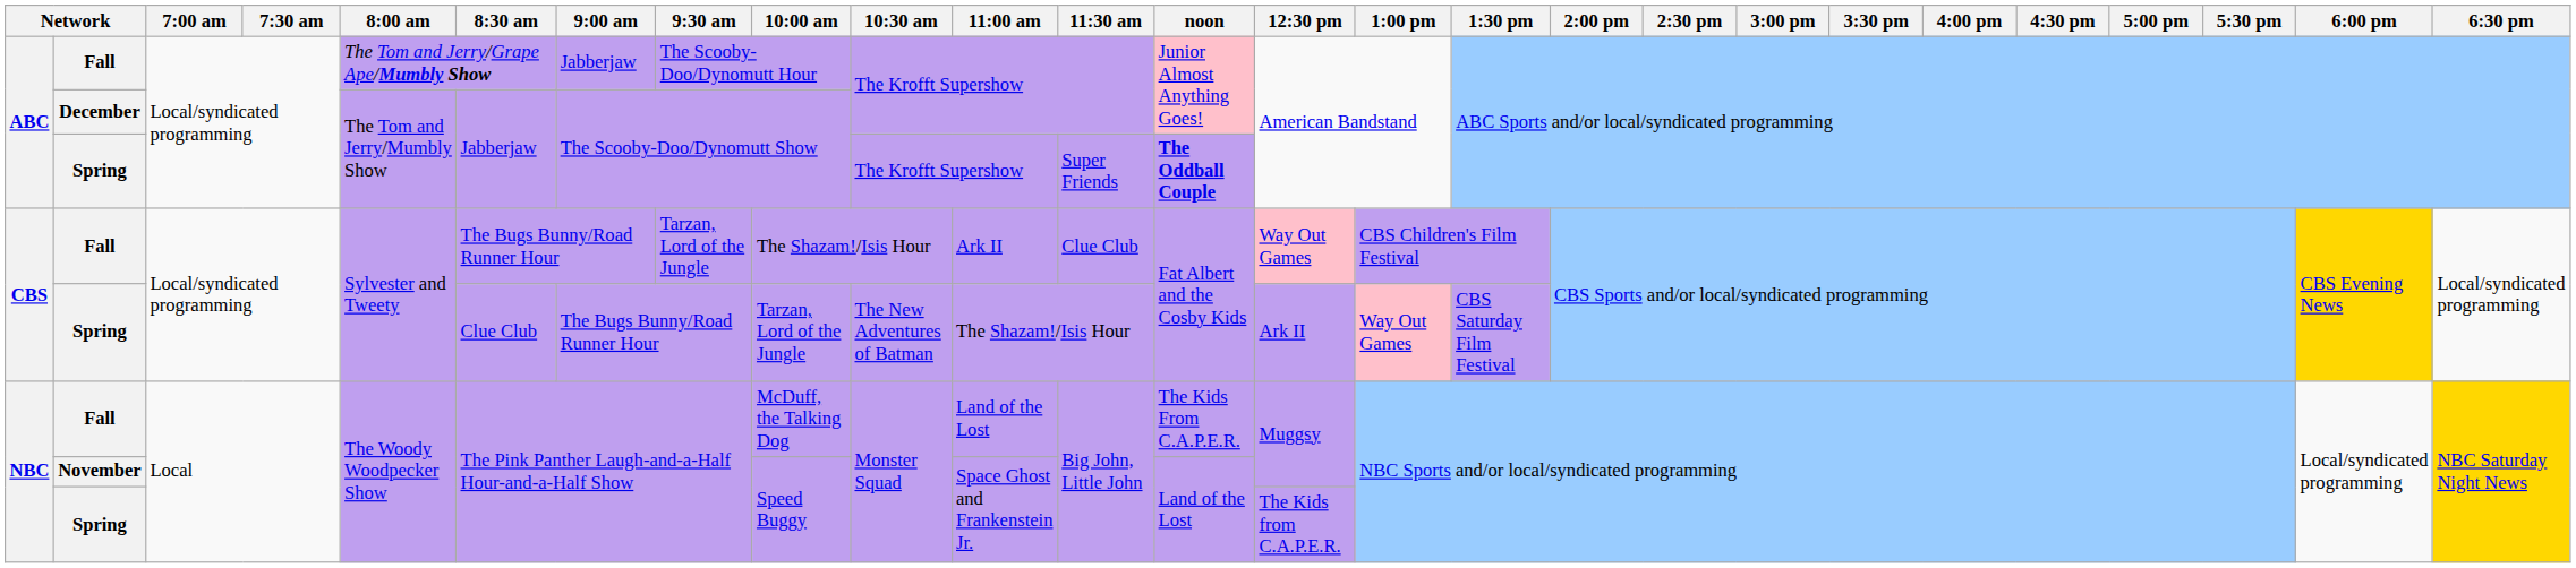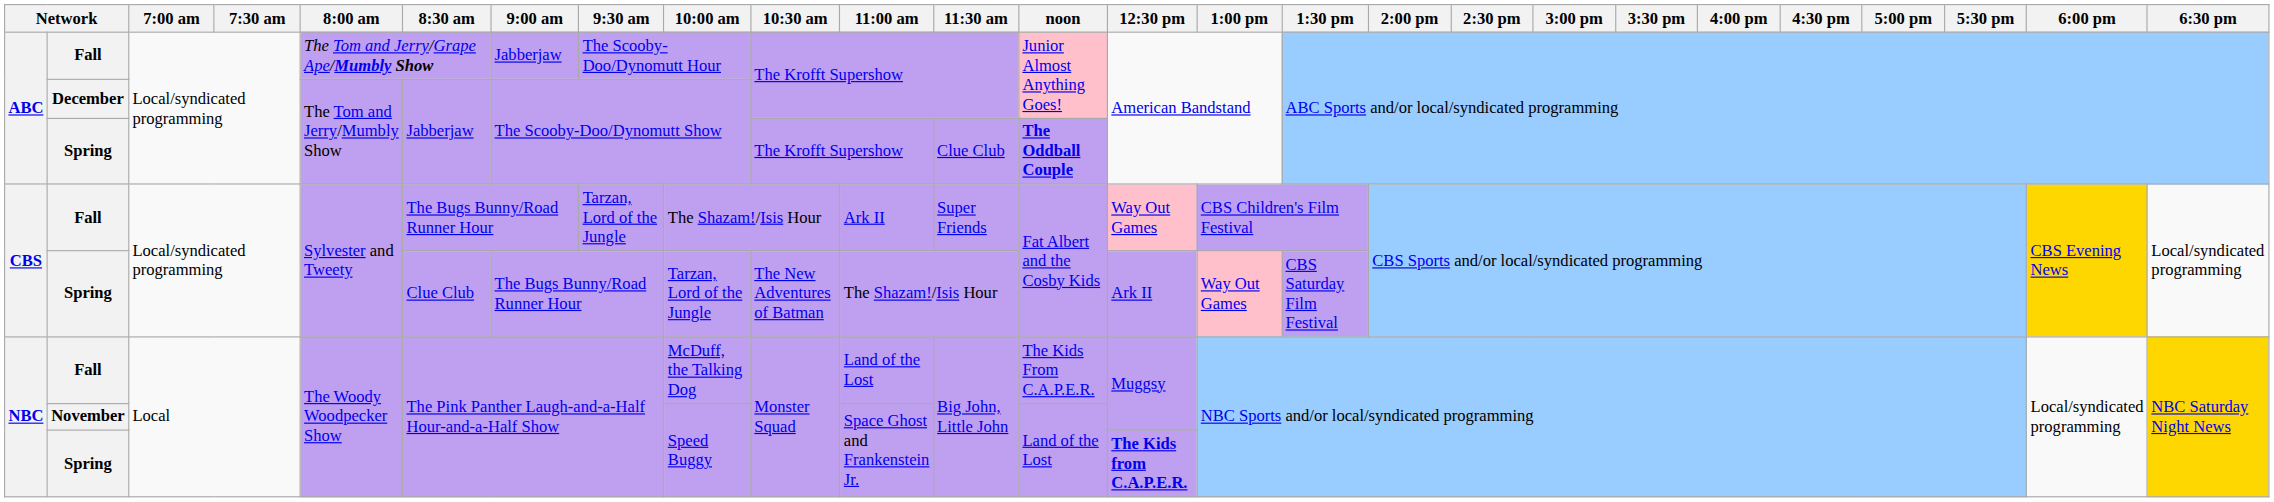ABC / Spring | 11:30 am: Super Friends -> Clue Club
CBS / Fall | 11:30 am: Clue Club -> Super Friends
NBC / Spring | 12:30 pm: normal -> bold
